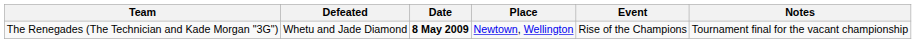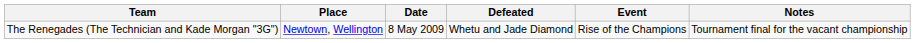columns swapped: Defeated <-> Place
The Renegades (The Technician and Kade Morgan "3G") | Date: bold -> normal
